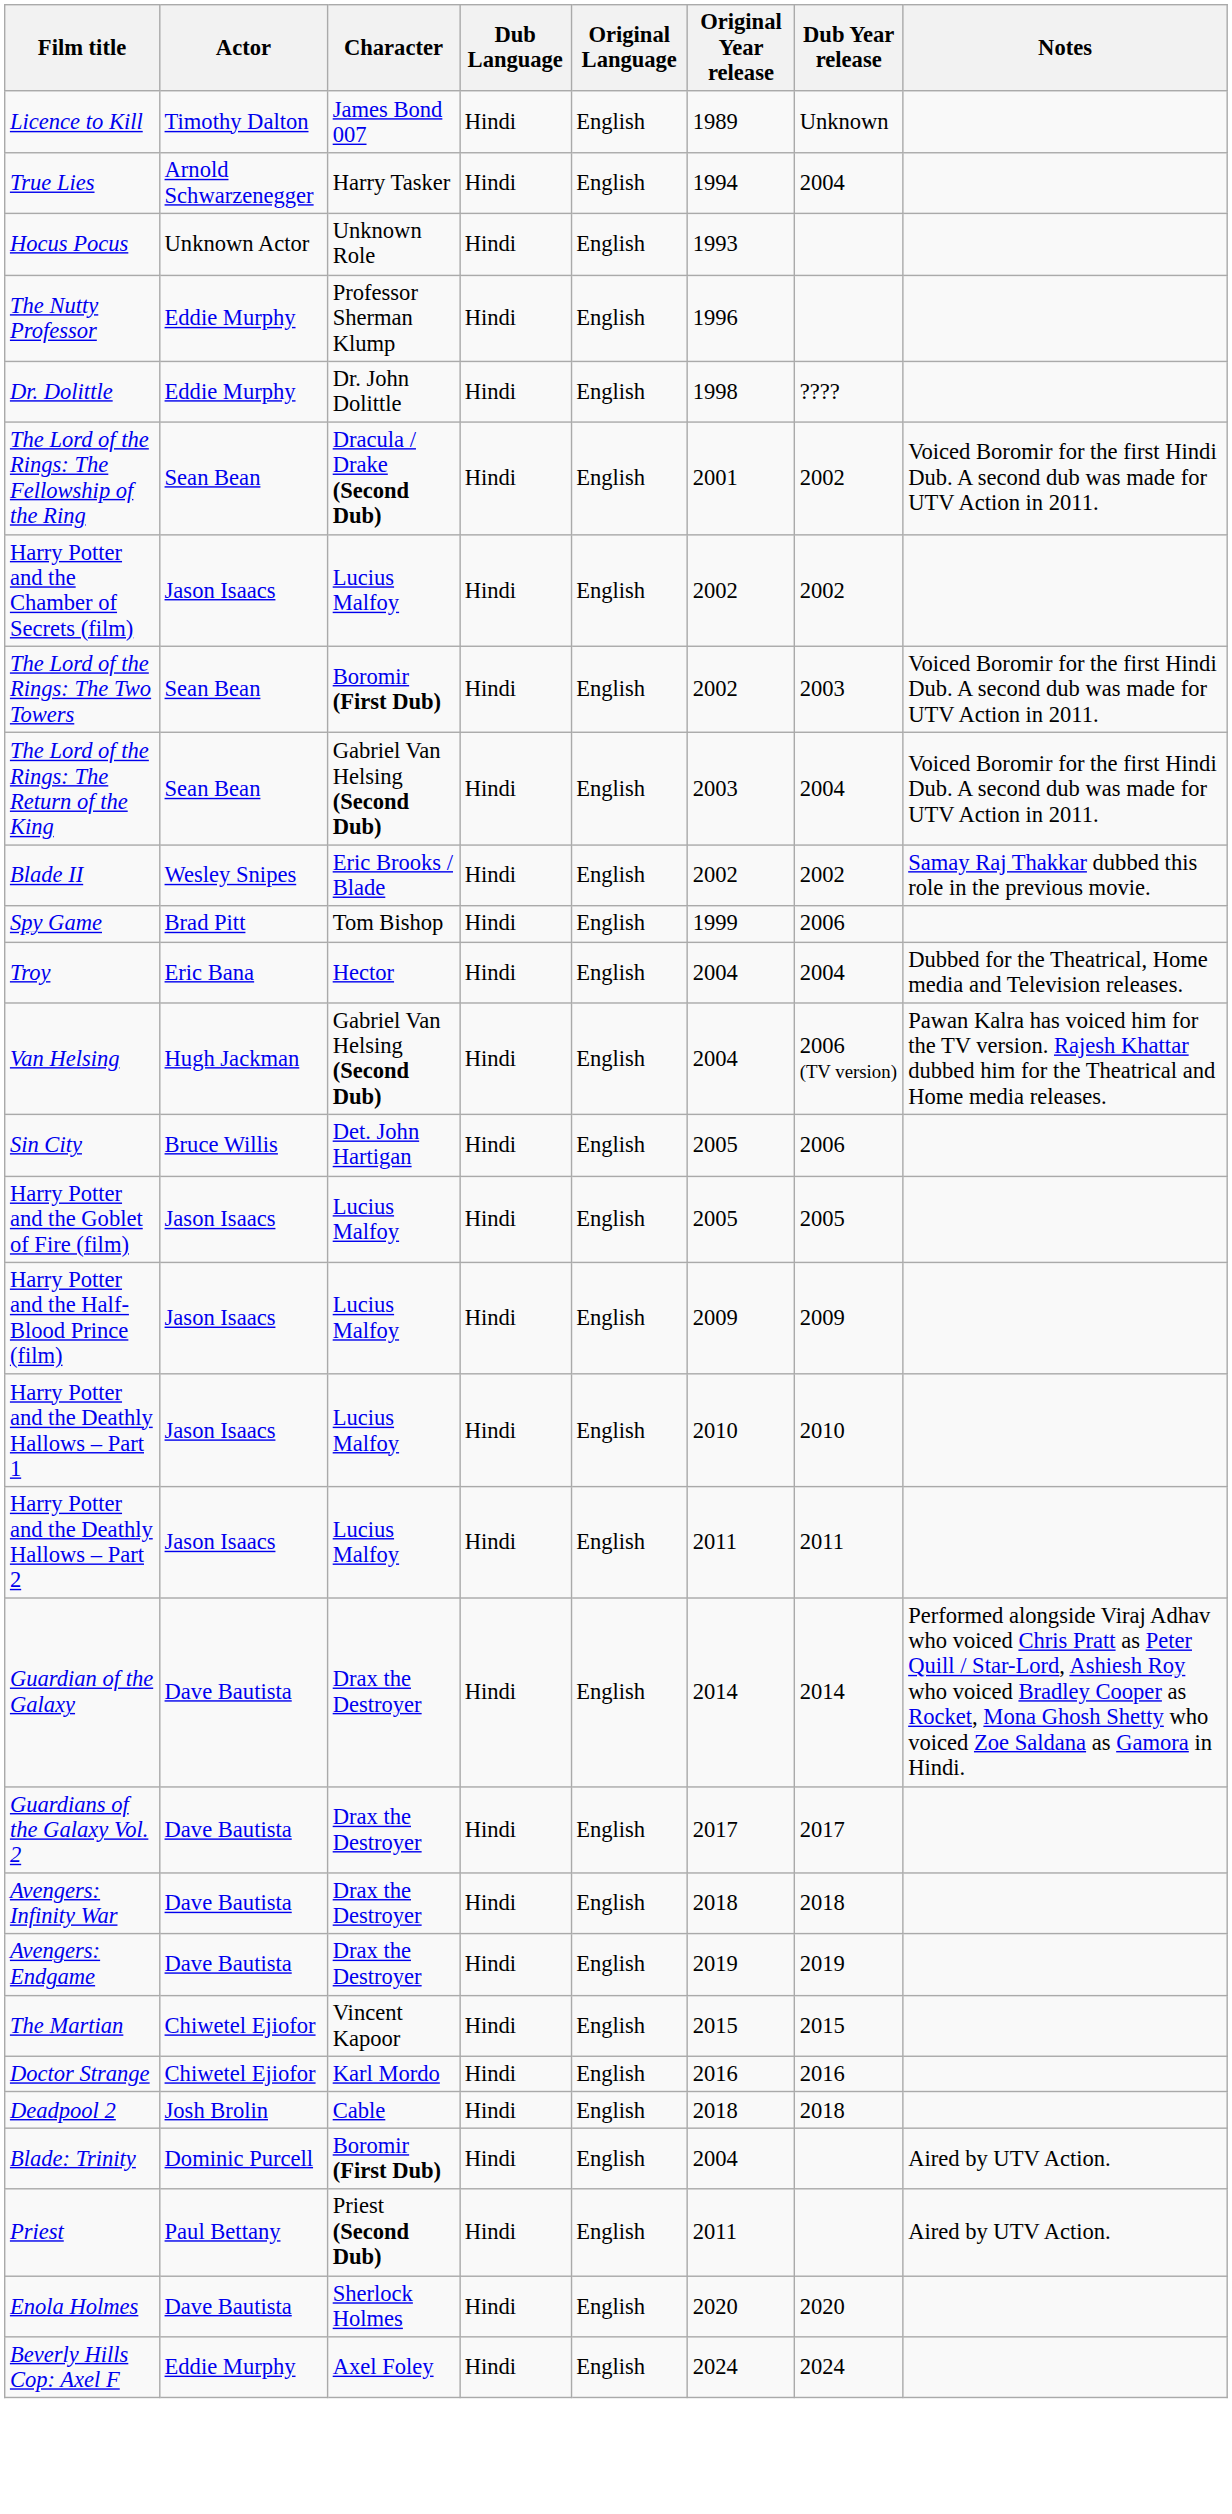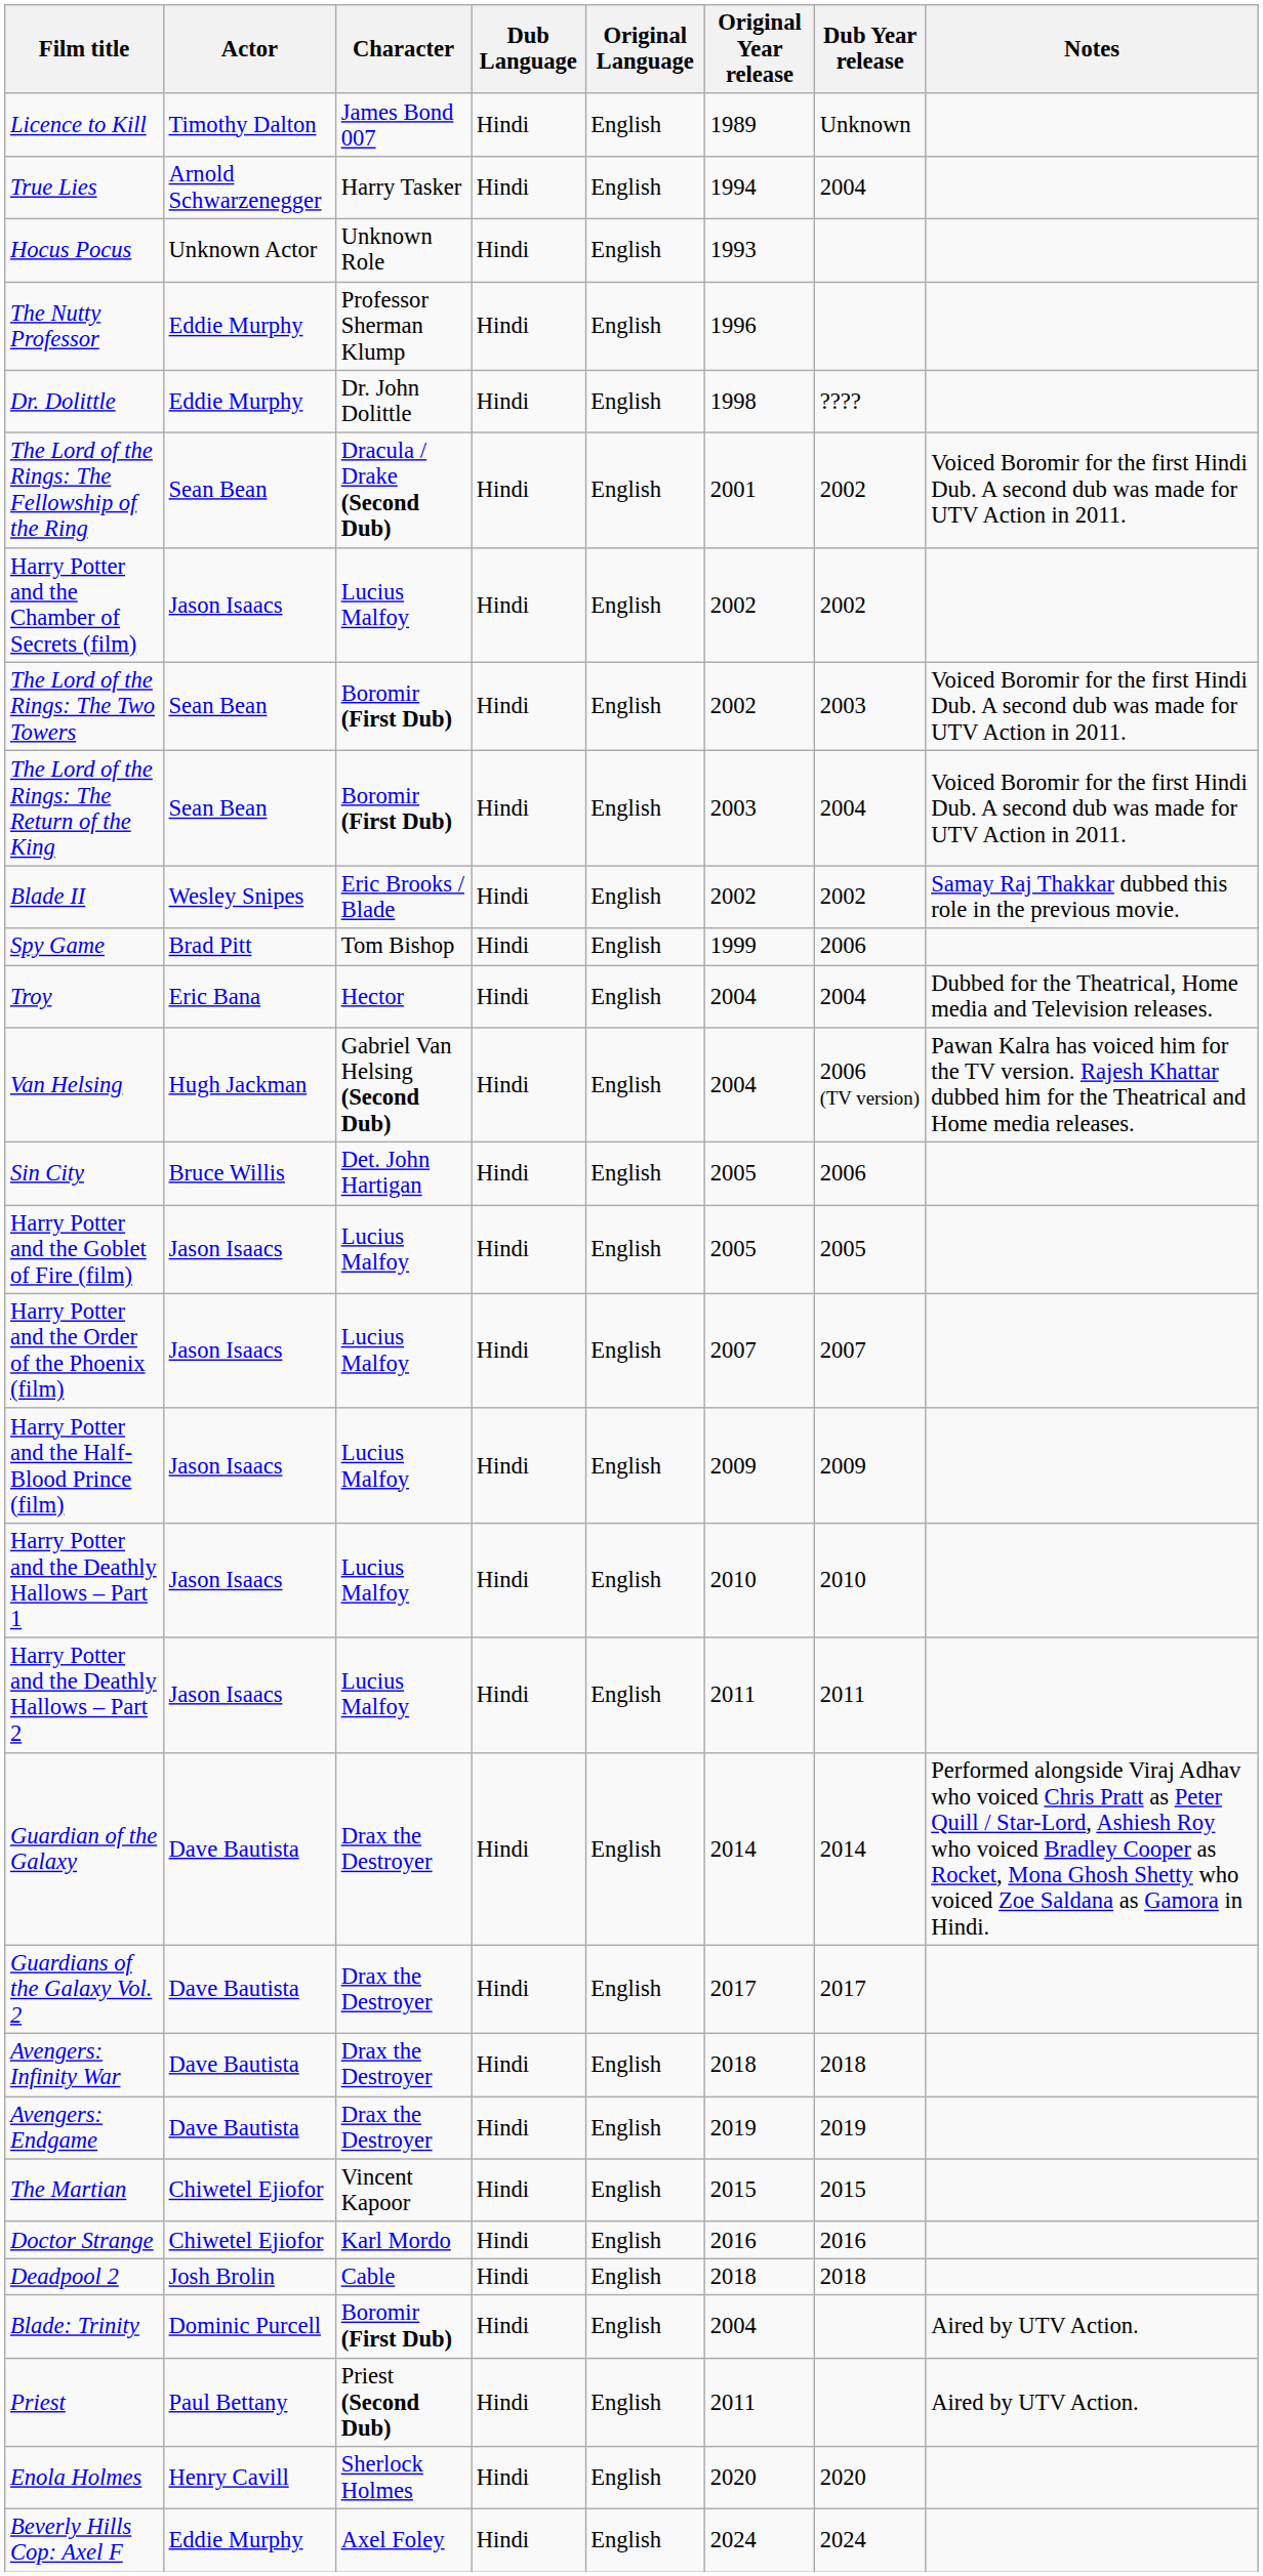The Lord of the Rings: The Return of the King | Character: Gabriel Van Helsing (Second Dub) -> Boromir (First Dub)
+ row: Harry Potter and the Order of the Phoenix (film) | Jason Isaacs | Lucius Malfoy | Hindi | English | 2007 | 2007
Enola Holmes | Actor: Dave Bautista -> Henry Cavill
